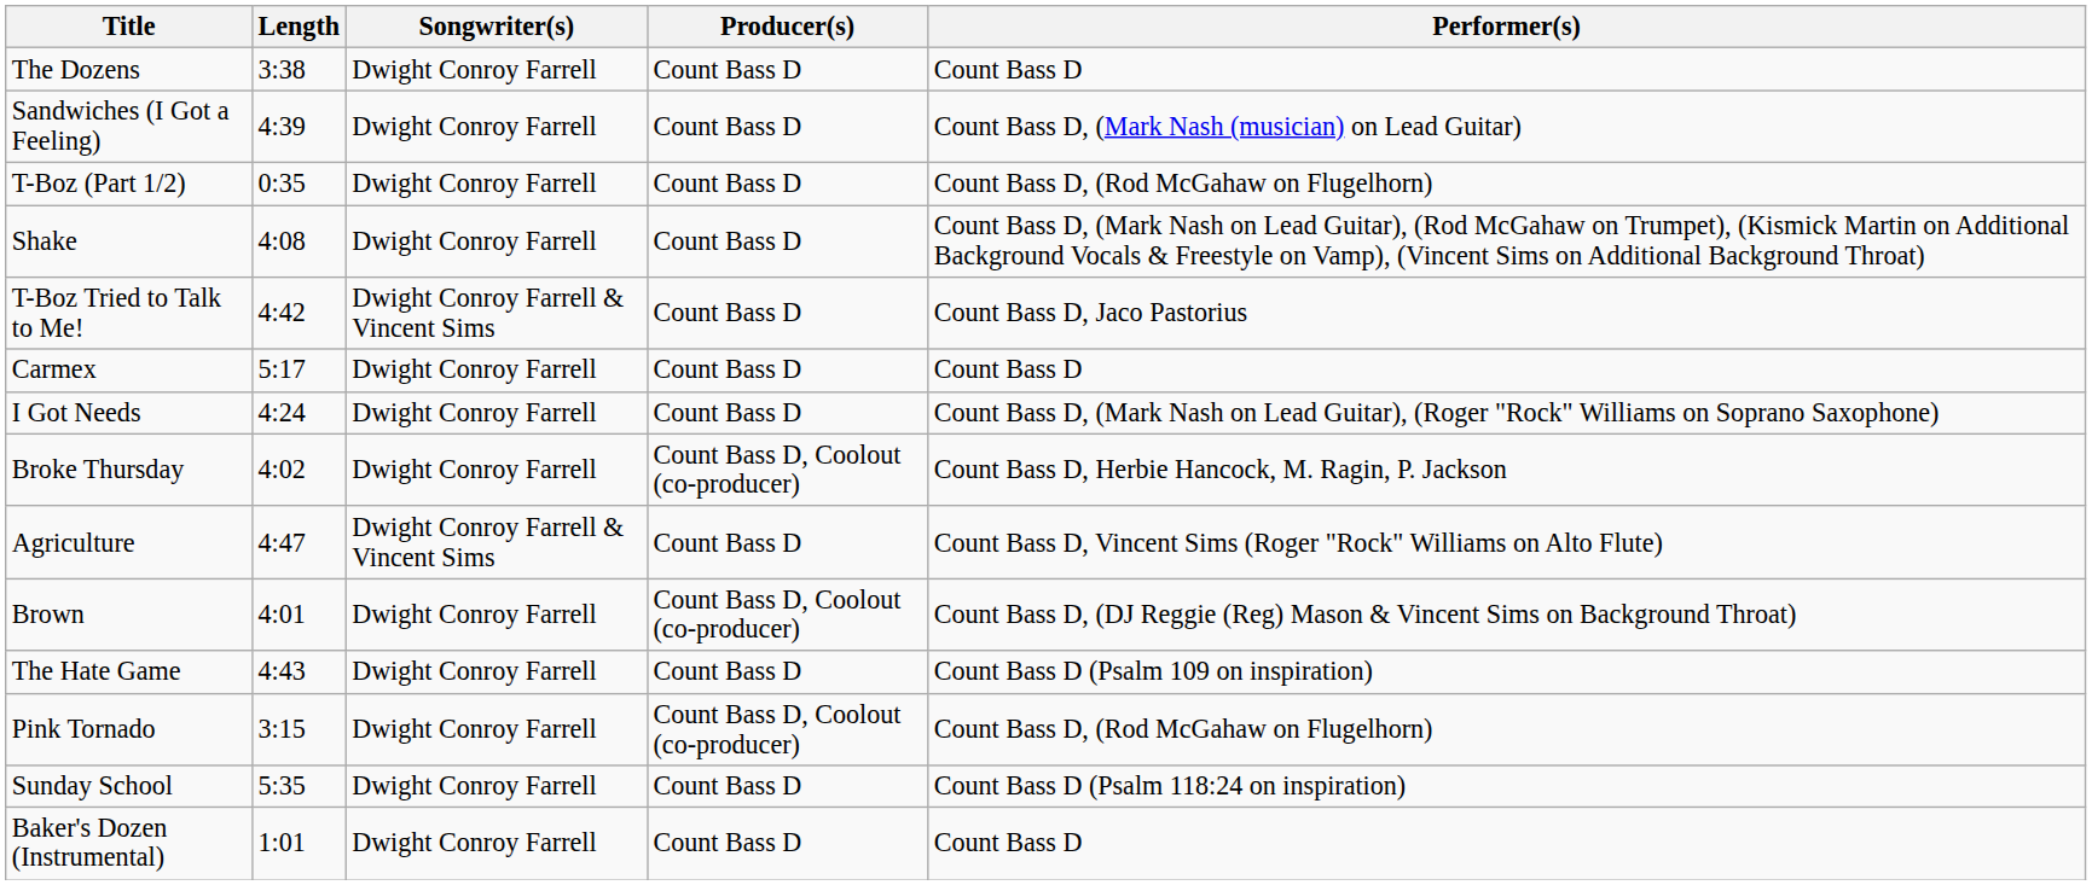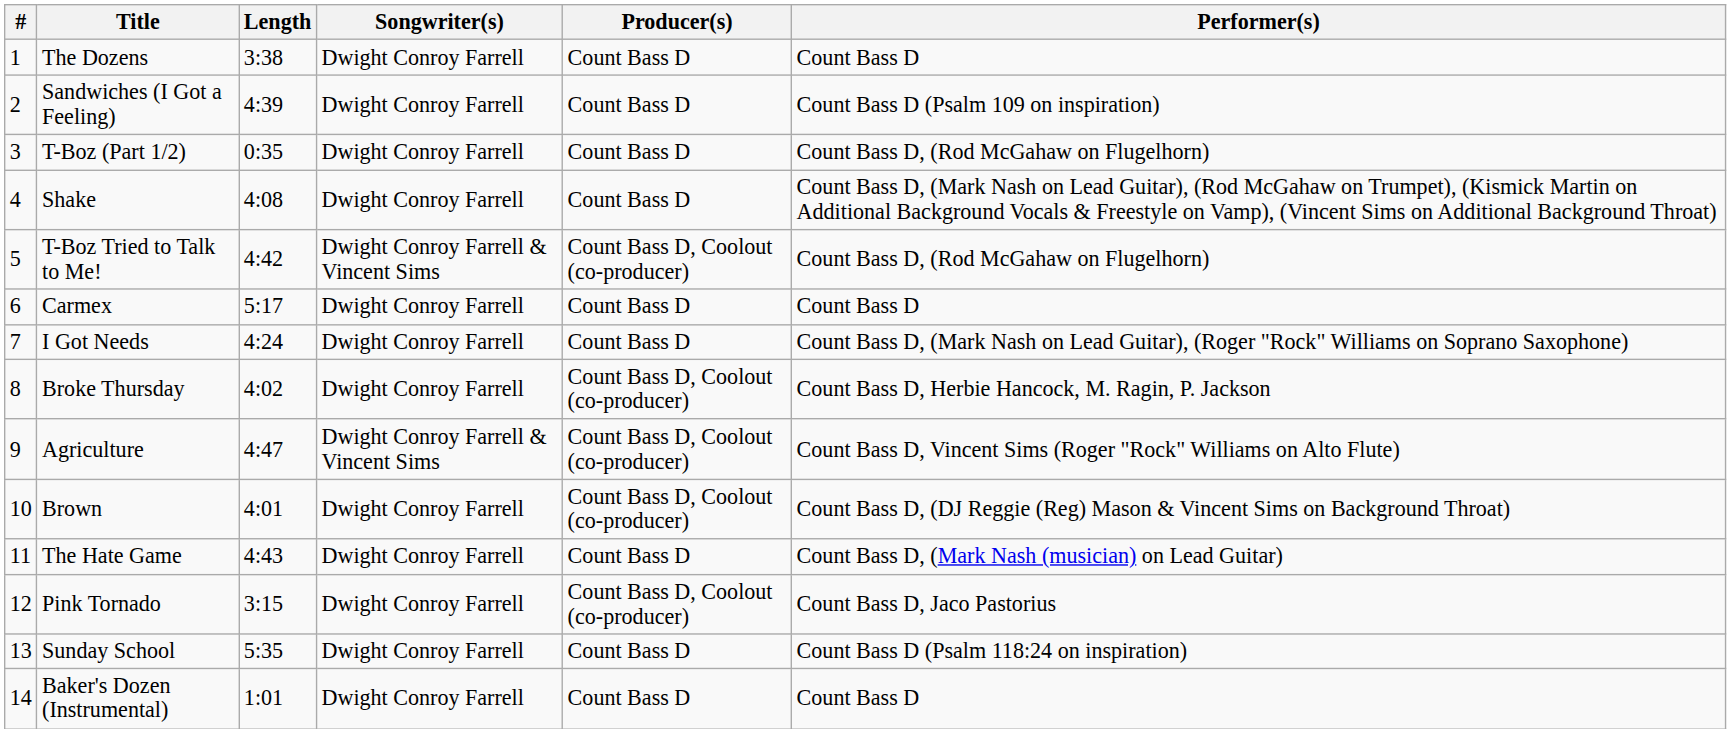+ column: # | 1 | 2 | 3 | 4 | 5 | 6 | 7 | 8 | 9 | 10 | 11 | 12 | 13 | 14
Sandwiches (I Got a Feeling) | Performer(s): Count Bass D, (Mark Nash (musician) on Lead Guitar) -> Count Bass D (Psalm 109 on inspiration)
T-Boz Tried to Talk to Me! | Producer(s): Count Bass D -> Count Bass D, Coolout (co-producer)
T-Boz Tried to Talk to Me! | Performer(s): Count Bass D, Jaco Pastorius -> Count Bass D, (Rod McGahaw on Flugelhorn)
Agriculture | Producer(s): Count Bass D -> Count Bass D, Coolout (co-producer)
The Hate Game | Performer(s): Count Bass D (Psalm 109 on inspiration) -> Count Bass D, (Mark Nash (musician) on Lead Guitar)
Pink Tornado | Performer(s): Count Bass D, (Rod McGahaw on Flugelhorn) -> Count Bass D, Jaco Pastorius
